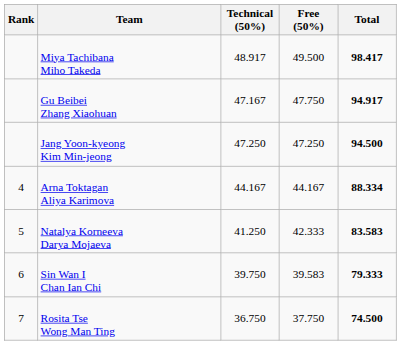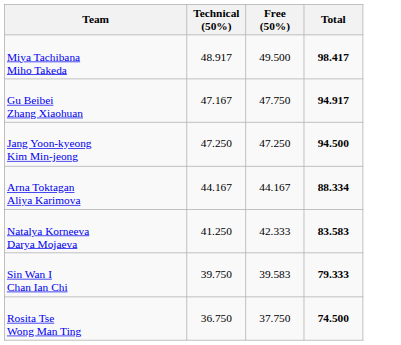- column: Rank | 4 | 5 | 6 | 7
